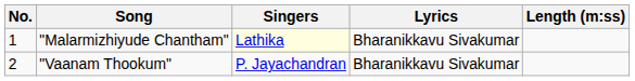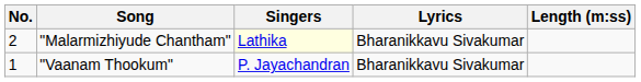"Malarmizhiyude Chantham" | No.: 1 -> 2
"Vaanam Thookum" | No.: 2 -> 1
